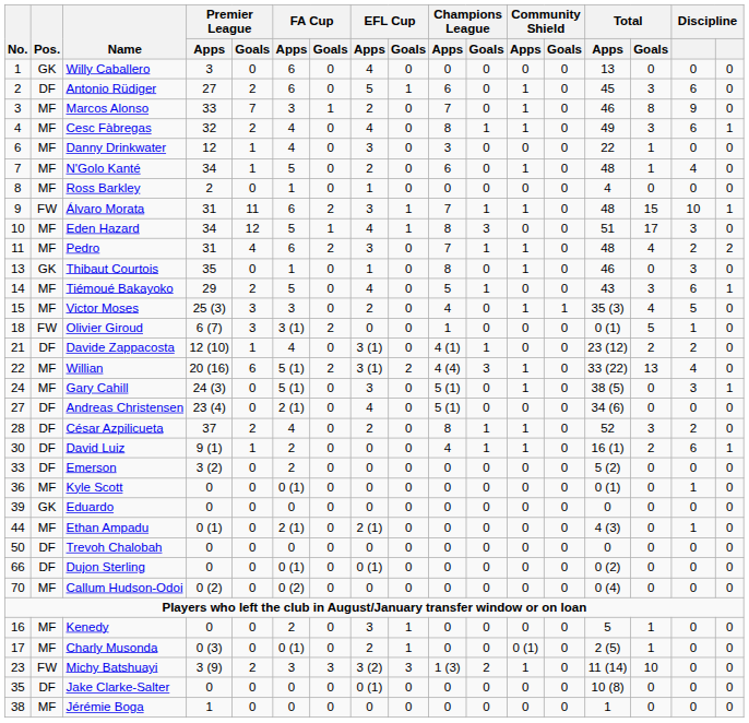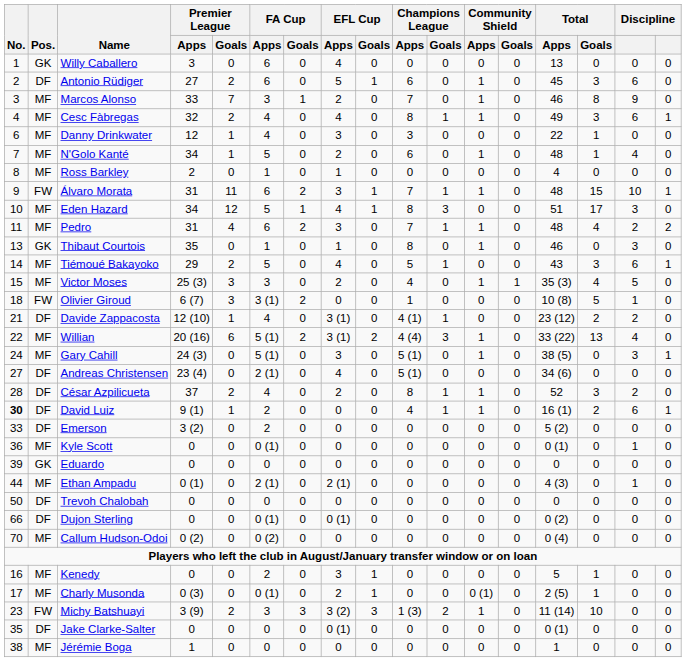Olivier Giroud | Total / Apps: 0 (1) -> 10 (8)
David Luiz | No.: normal -> bold
Jake Clarke-Salter | Total / Apps: 10 (8) -> 0 (1)
